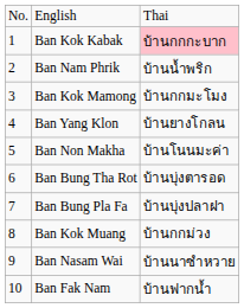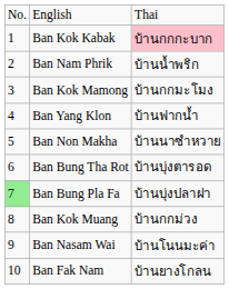Ban Yang Klon | column 3: บ้านยางโกลน -> บ้านฟากน้ำ
Ban Non Makha | column 3: บ้านโนนมะค่า -> บ้านนาซำหวาย
Ban Bung Pla Fa | column 1: no background -> lightgreen background
Ban Nasam Wai | column 3: บ้านนาซำหวาย -> บ้านโนนมะค่า
Ban Fak Nam | column 3: บ้านฟากน้ำ -> บ้านยางโกลน
